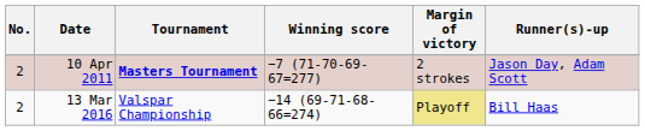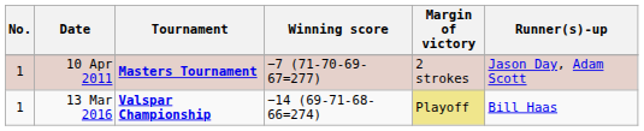10 Apr 2011 | No.: 2 -> 1
13 Mar 2016 | No.: 2 -> 1
13 Mar 2016 | Tournament: normal -> bold
